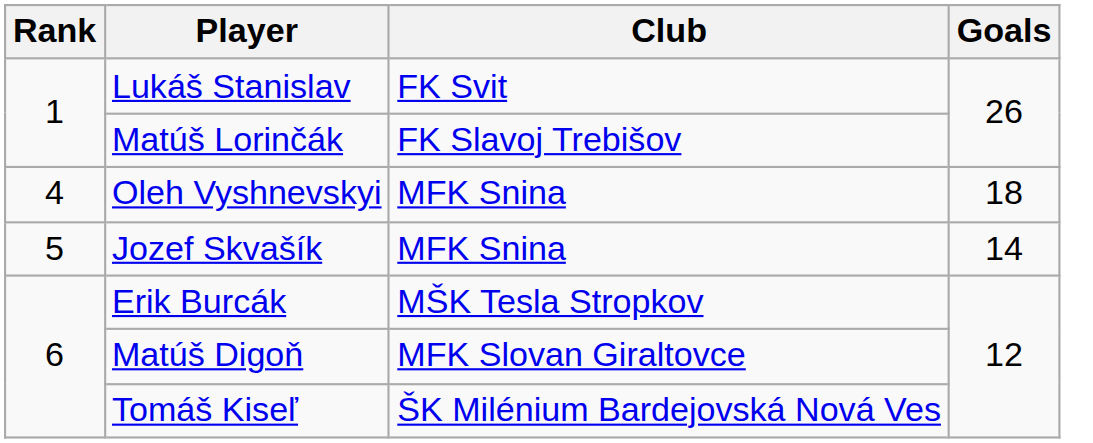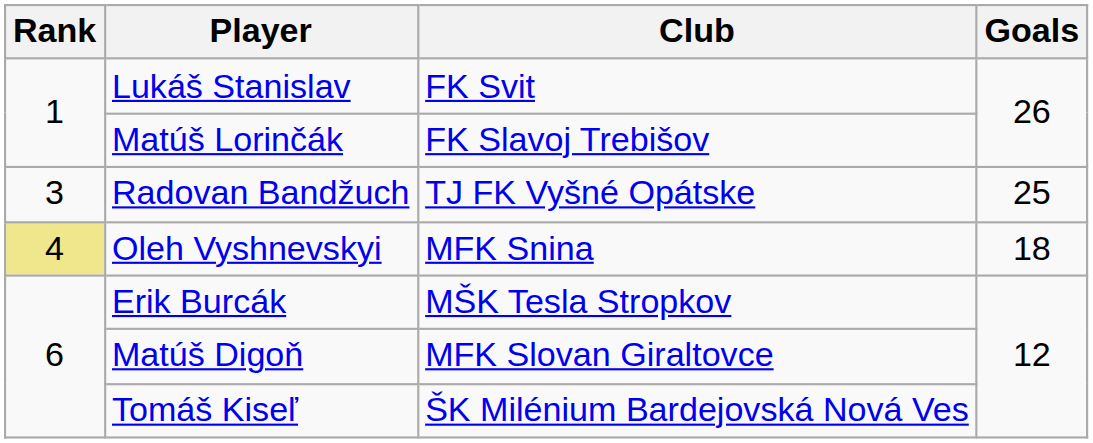+ row: 3 | Radovan Bandžuch | TJ FK Vyšné Opátske | 25
Oleh Vyshnevskyi | Rank: no background -> khaki background
- row: 5 | Jozef Skvašík | MFK Snina | 14
